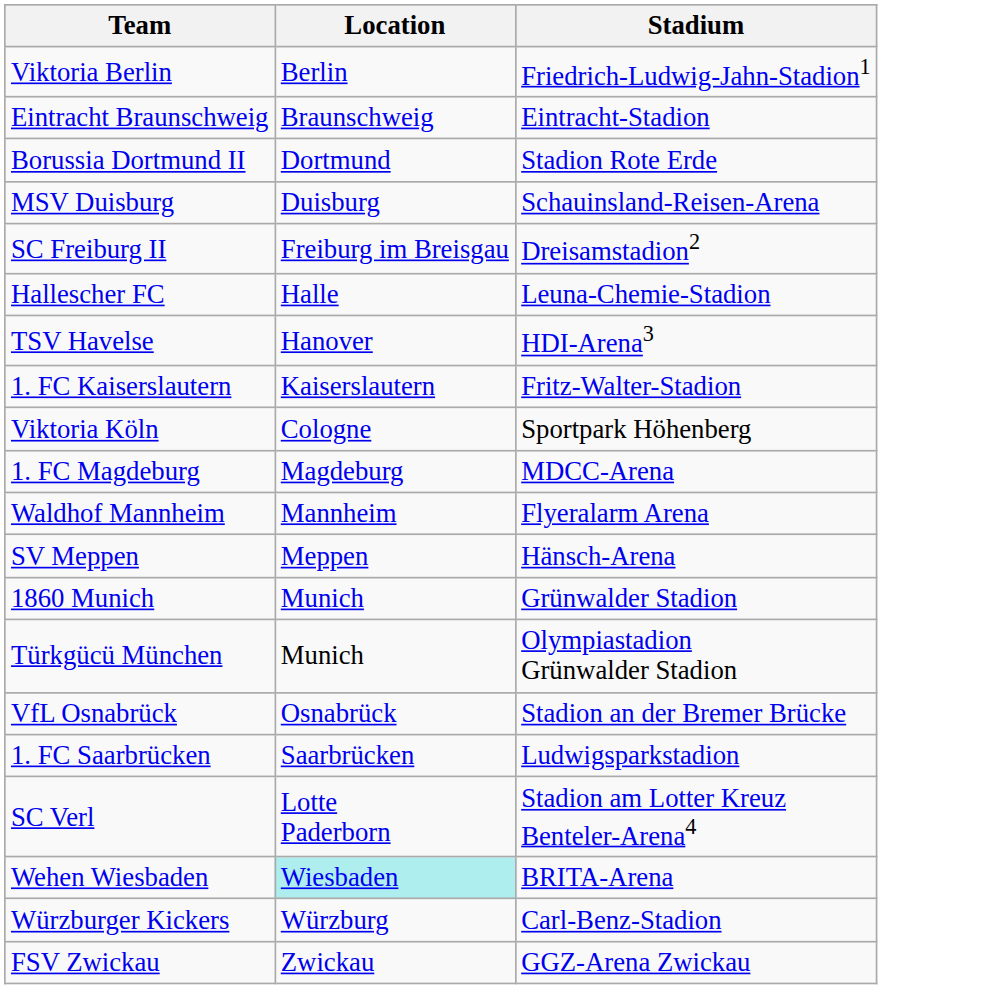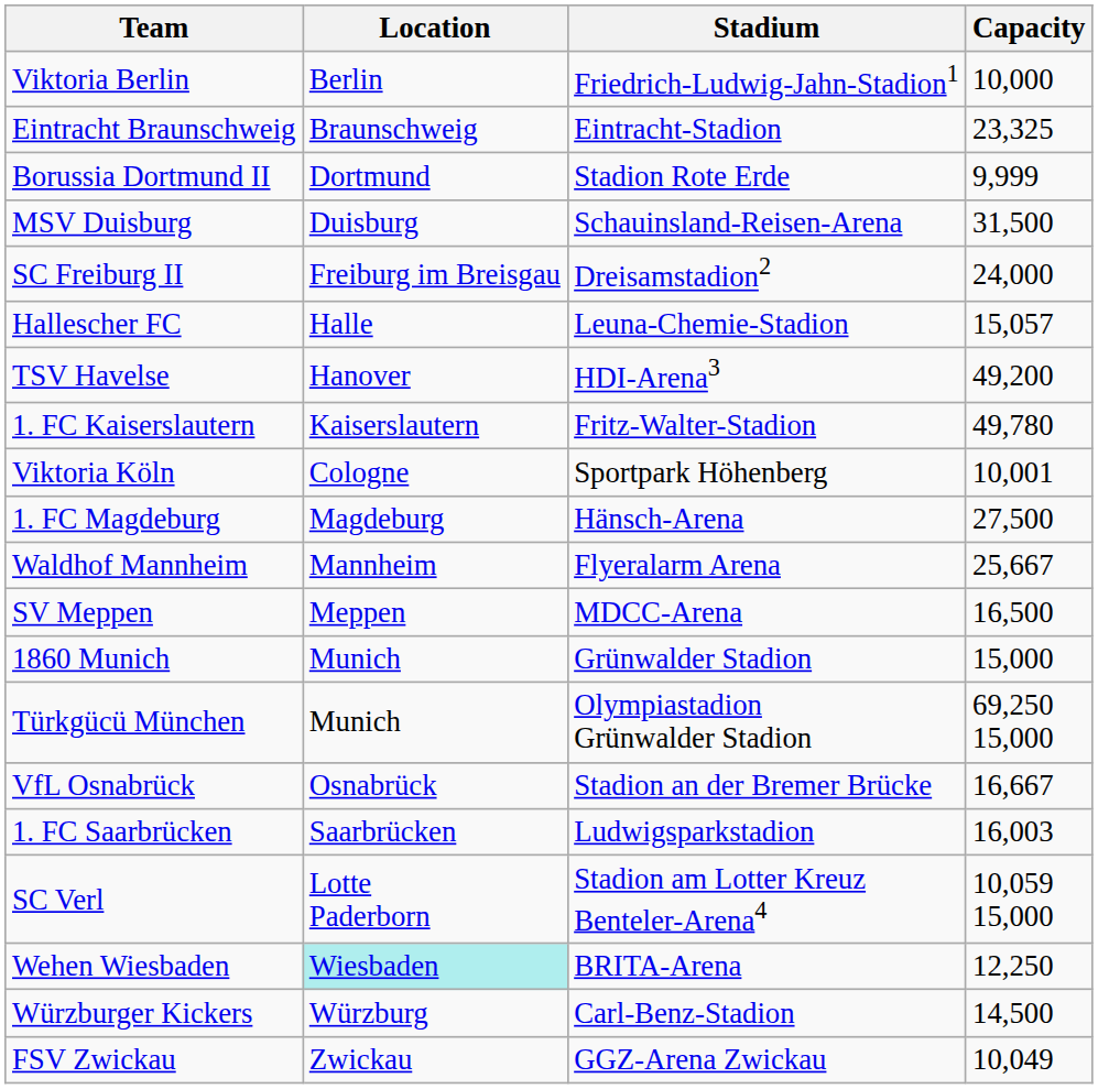+ column: Capacity | 10,000 | 23,325 | 9,999 | 31,500 | 24,000 | 15,057 | 49,200 | 49,780 | 10,001 | 27,500 | 25,667 | 16,500 | 15,000 | 69,250 15,000 | 16,667 | 16,003 | 10,059 15,000 | 12,250 | 14,500 | 10,049
1. FC Magdeburg | Stadium: MDCC-Arena -> Hänsch-Arena
SV Meppen | Stadium: Hänsch-Arena -> MDCC-Arena
